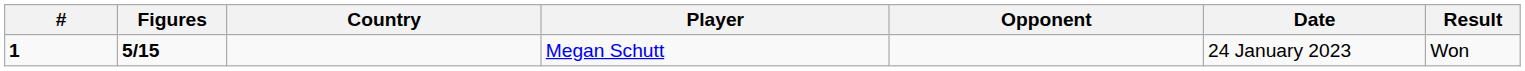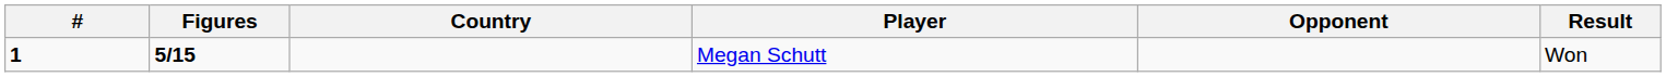- column: Date | 24 January 2023
